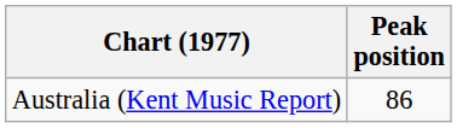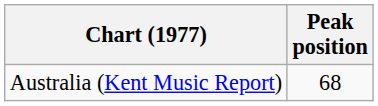Australia (Kent Music Report) | Peak position: 86 -> 68
